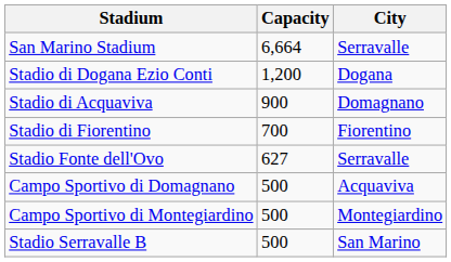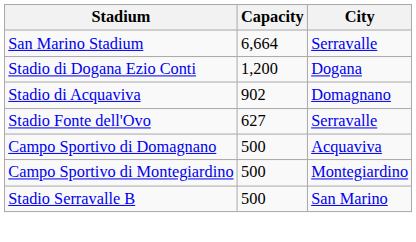Stadio di Acquaviva | Capacity: 900 -> 902
- row: Stadio di Fiorentino | 700 | Fiorentino
